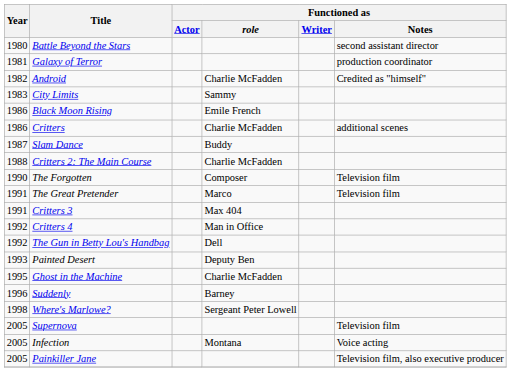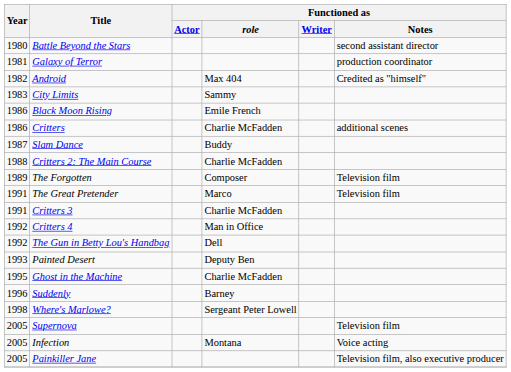Android | Functioned as / role: Charlie McFadden -> Max 404
The Forgotten | Year: 1990 -> 1989
Critters 3 | Functioned as / role: Max 404 -> Charlie McFadden
